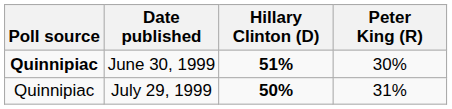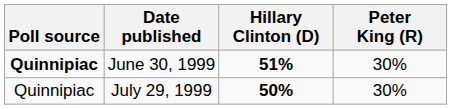July 29, 1999 | Peter King (R): 31% -> 30%
